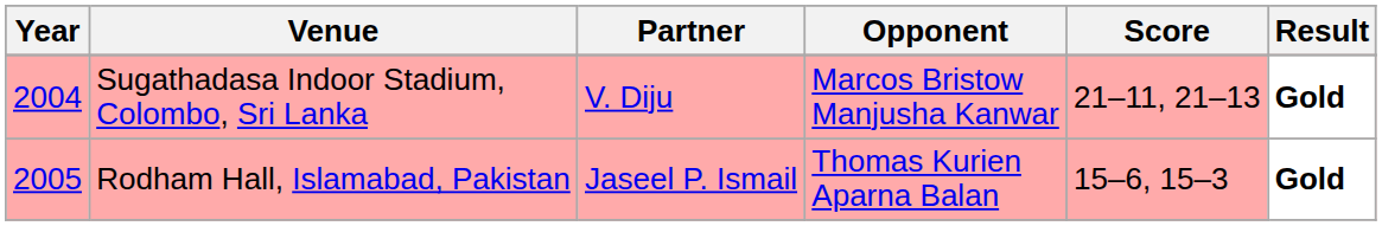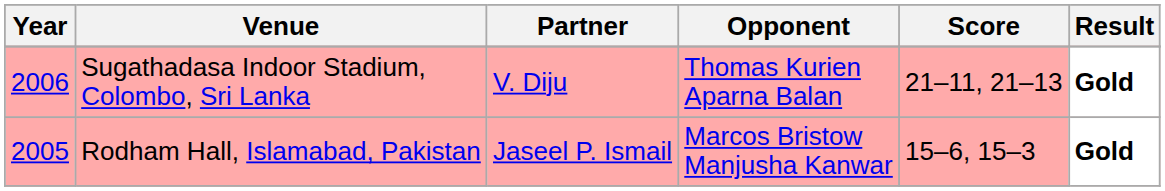Sugathadasa Indoor Stadium, Colombo, Sri Lanka | Year: 2004 -> 2006
Sugathadasa Indoor Stadium, Colombo, Sri Lanka | Opponent: Marcos Bristow Manjusha Kanwar -> Thomas Kurien Aparna Balan
Rodham Hall, Islamabad, Pakistan | Opponent: Thomas Kurien Aparna Balan -> Marcos Bristow Manjusha Kanwar
